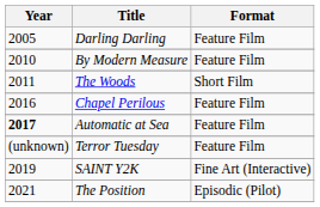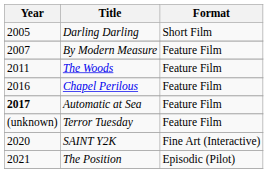Darling Darling | Format: Feature Film -> Short Film
By Modern Measure | Year: 2010 -> 2007
The Woods | Format: Short Film -> Feature Film
SAINT Y2K | Year: 2019 -> 2020
